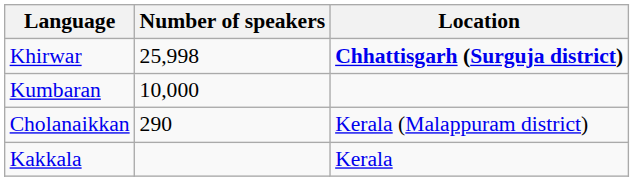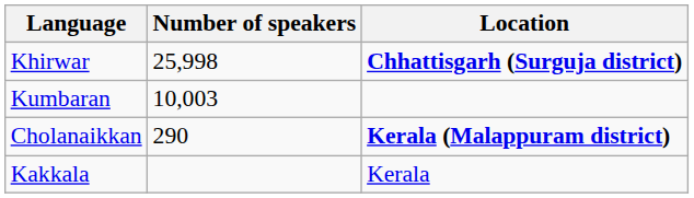Kumbaran | Number of speakers: 10,000 -> 10,003
Cholanaikkan | Location: normal -> bold
